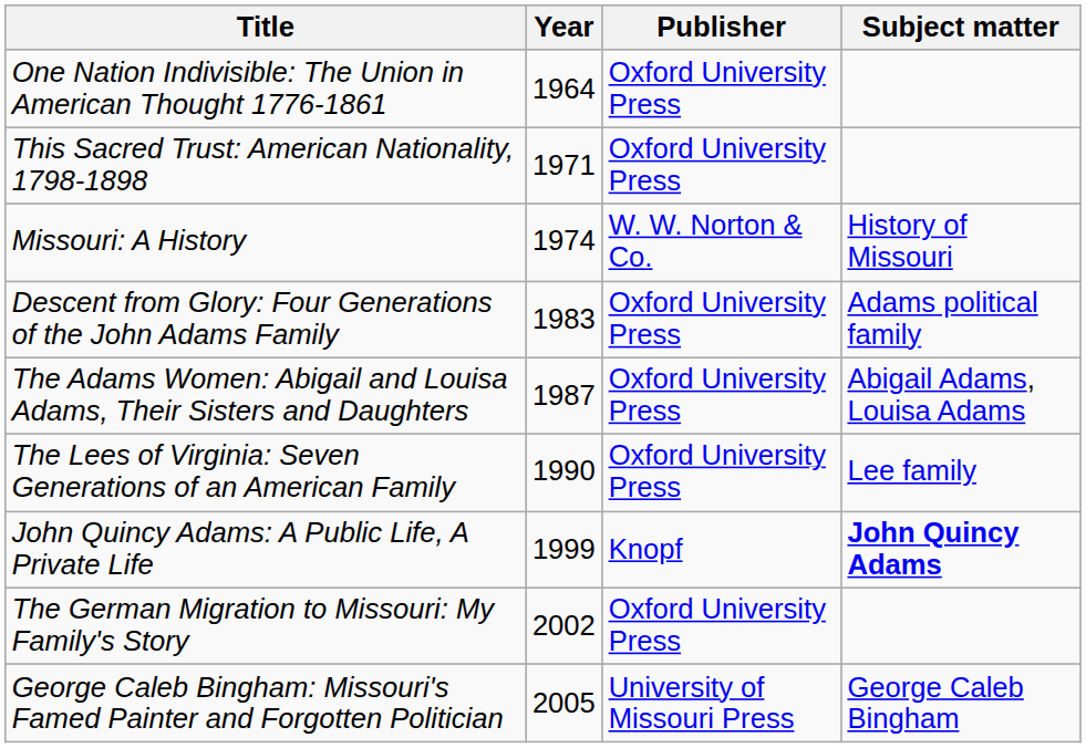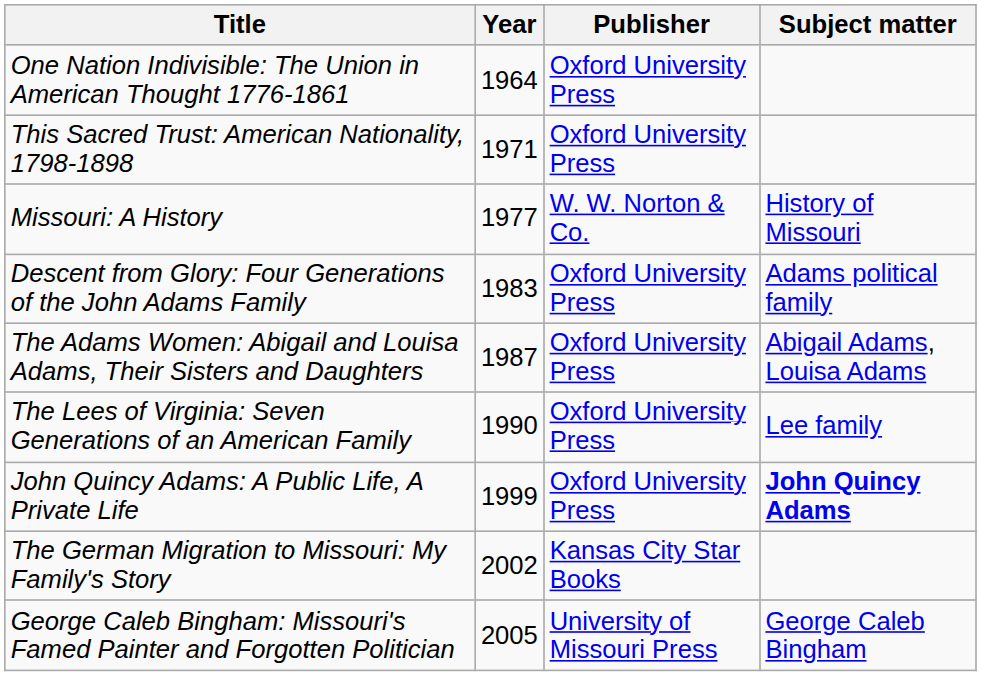Missouri: A History | Year: 1974 -> 1977
John Quincy Adams: A Public Life, A Private Life | Publisher: Knopf -> Oxford University Press
The German Migration to Missouri: My Family's Story | Publisher: Oxford University Press -> Kansas City Star Books
